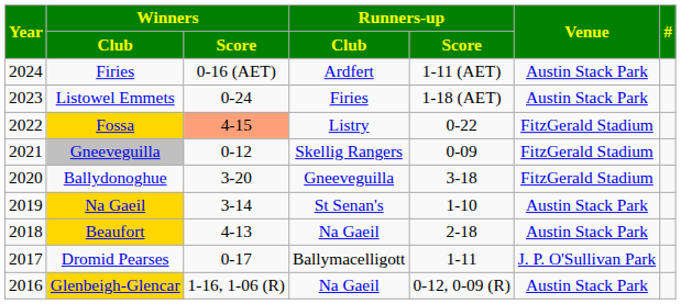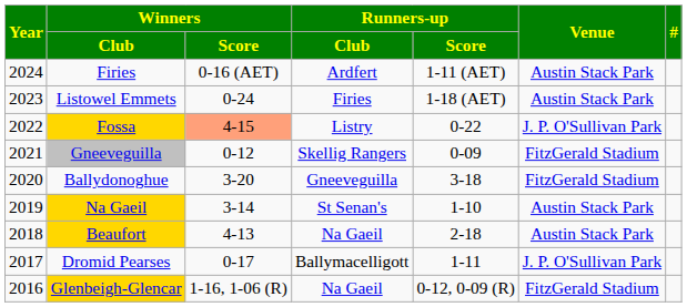Fossa | Venue: FitzGerald Stadium -> J. P. O'Sullivan Park
Glenbeigh-Glencar | Venue: Austin Stack Park -> FitzGerald Stadium
